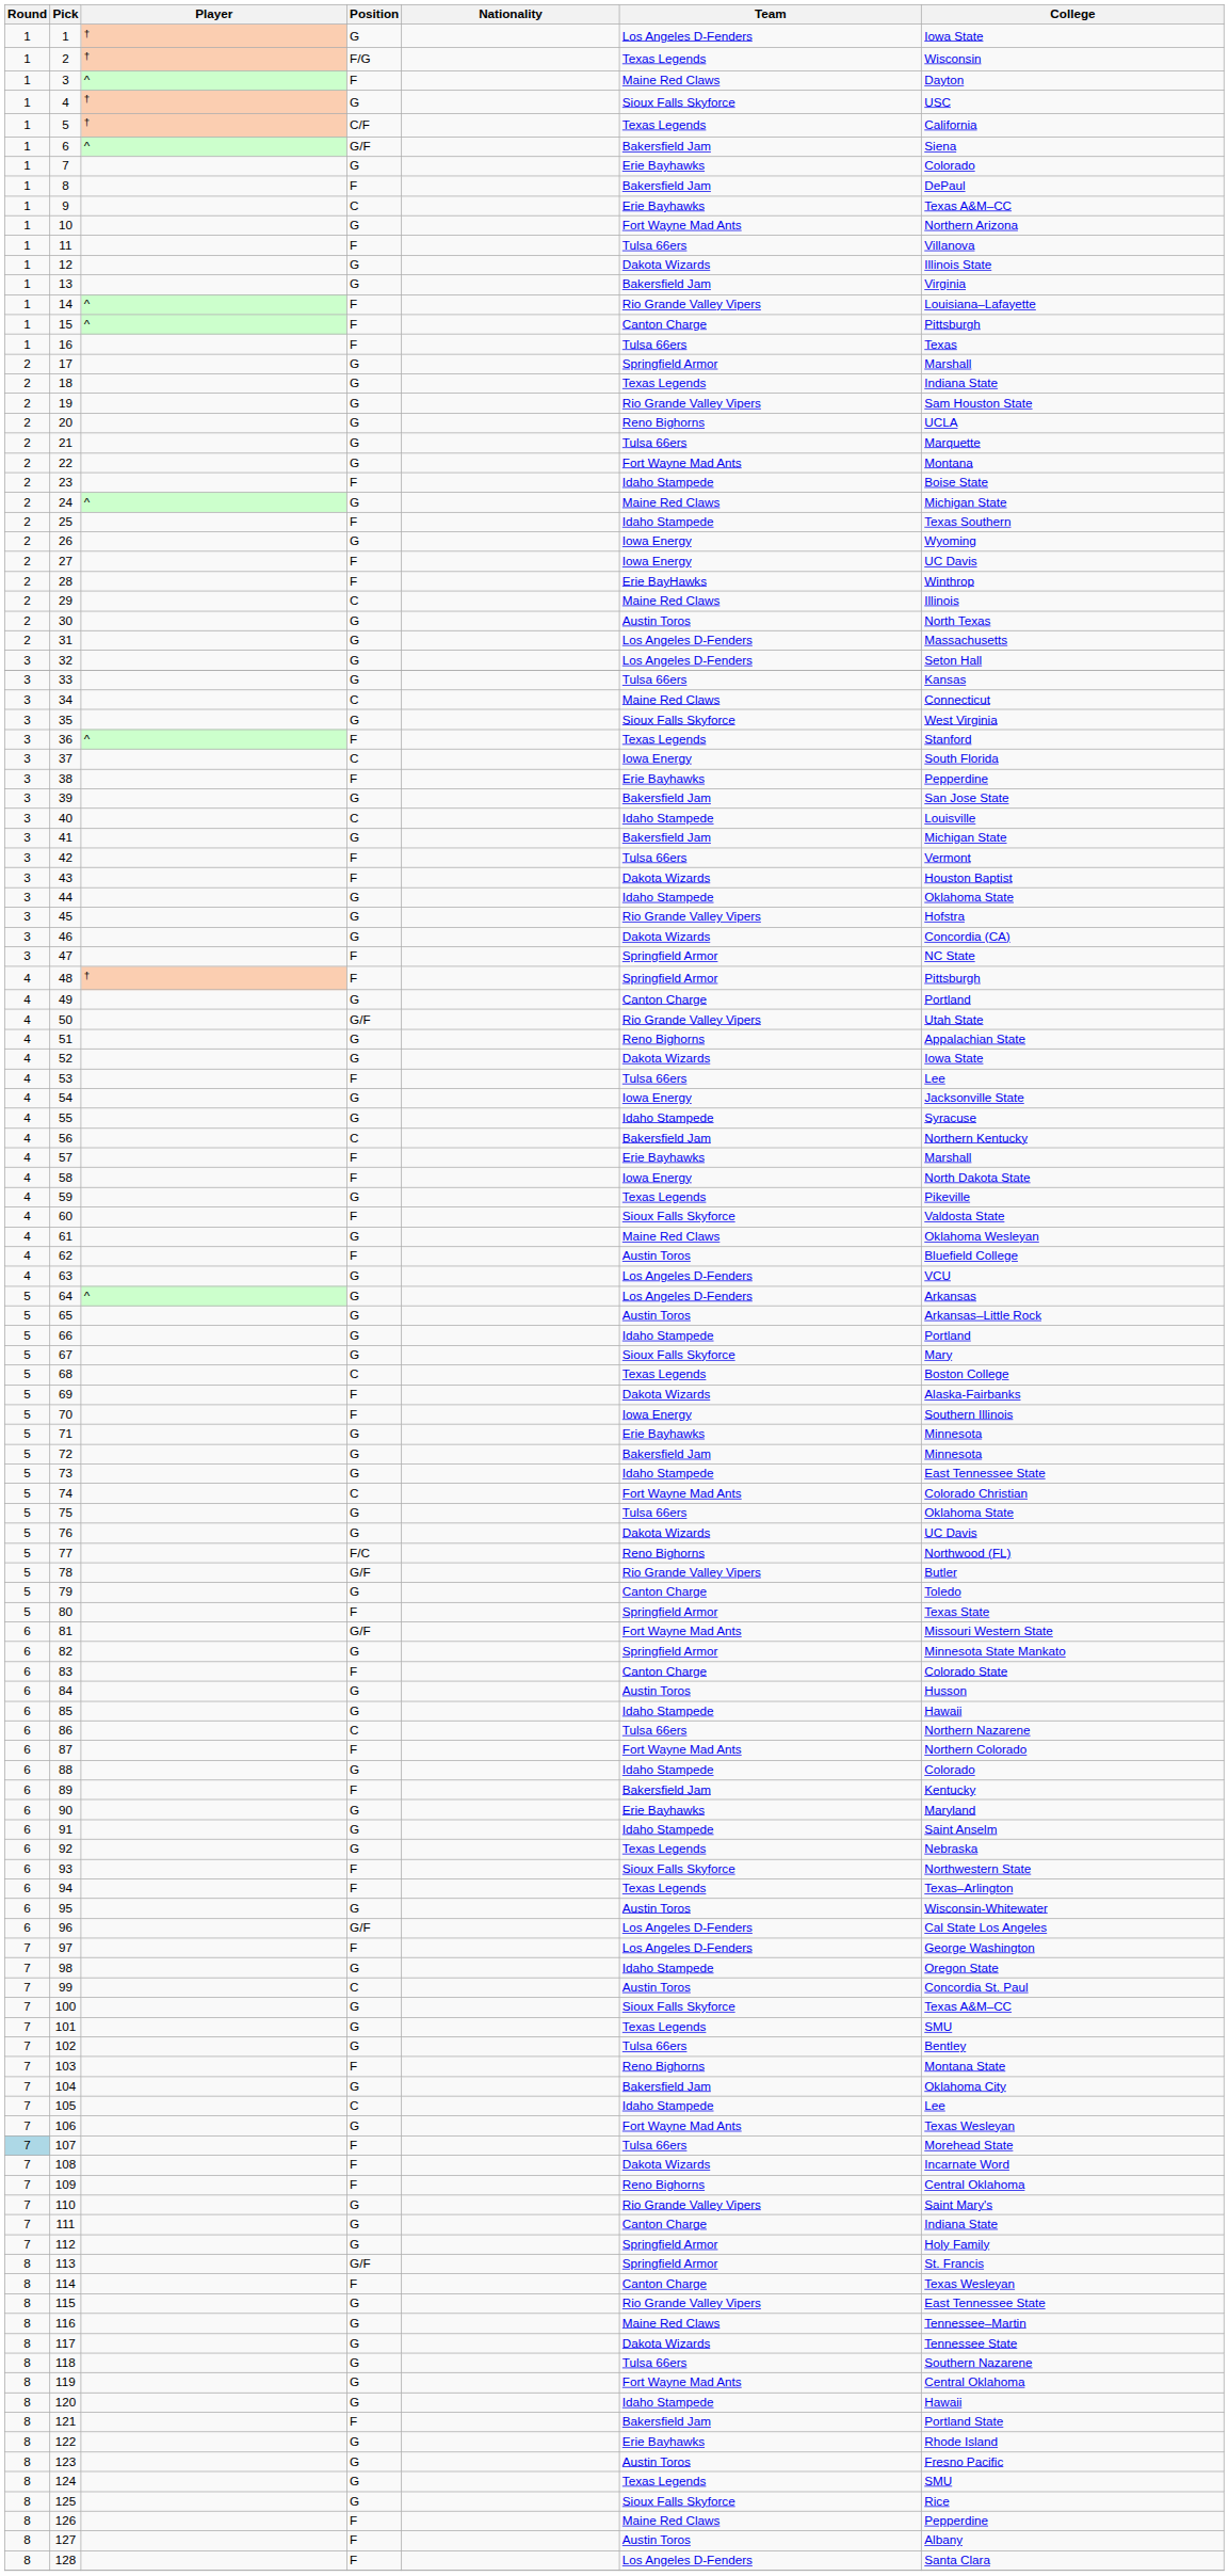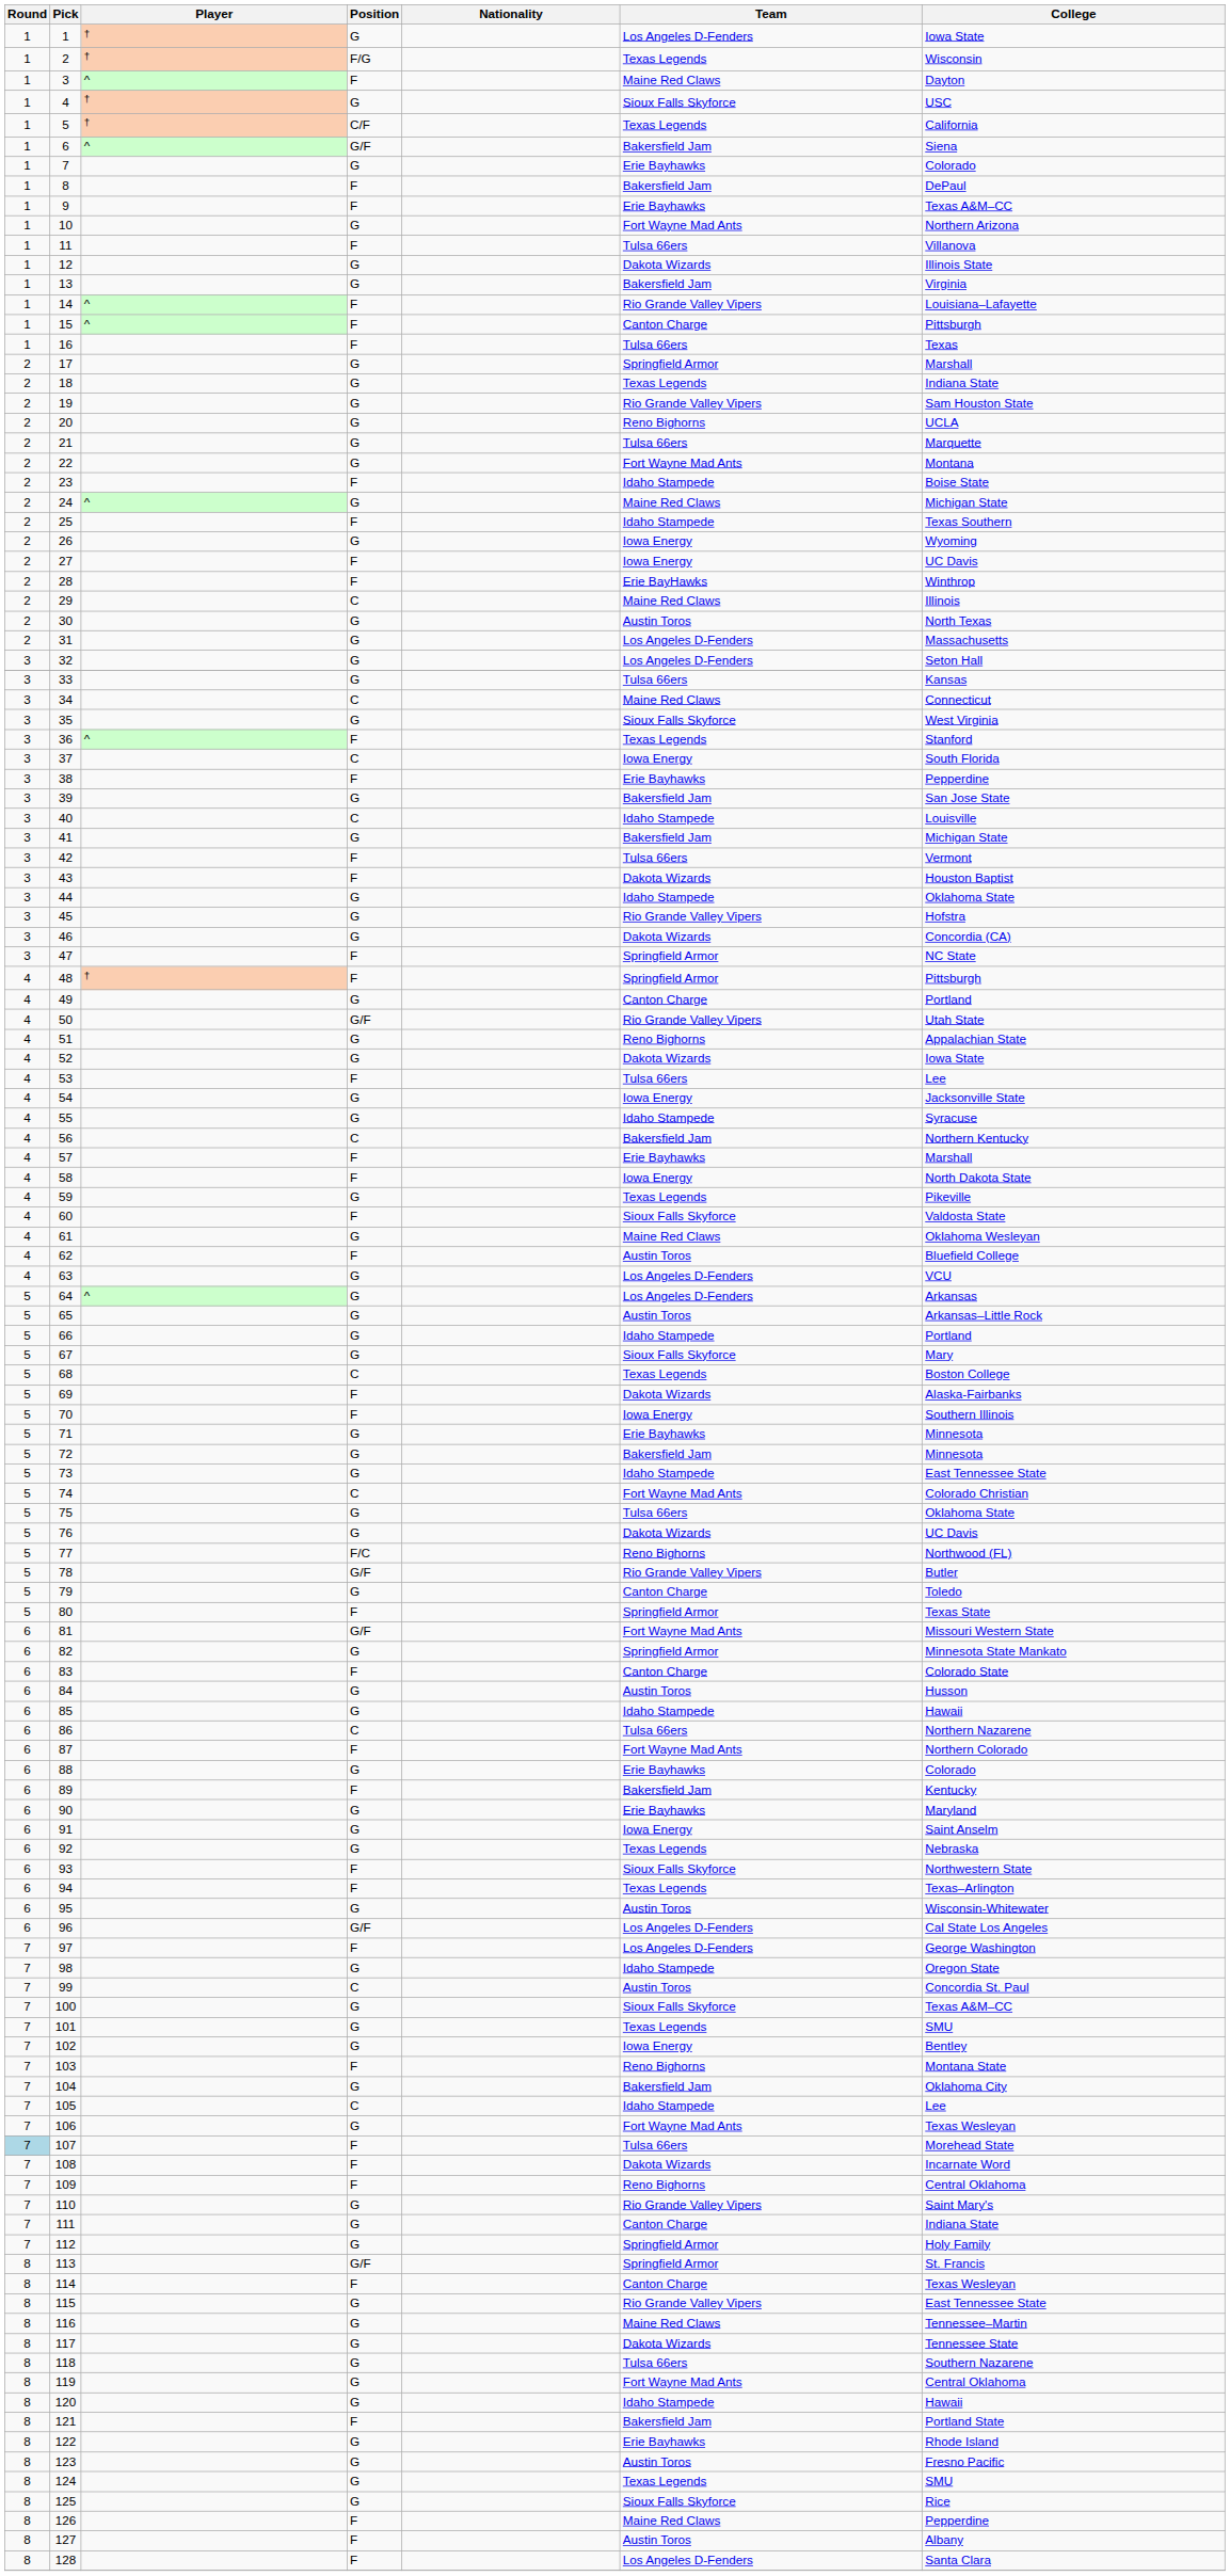9 | Position: C -> F
88 | Team: Idaho Stampede -> Erie Bayhawks
91 | Team: Idaho Stampede -> Iowa Energy
102 | Team: Tulsa 66ers -> Iowa Energy
